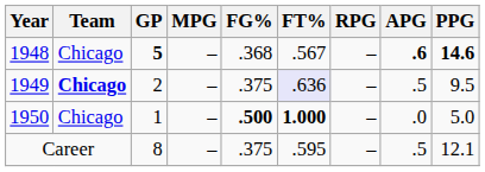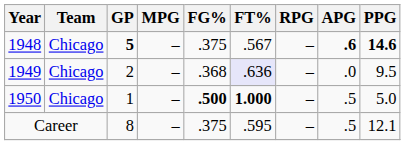1948 | FG%: .368 -> .375
1949 | Team: bold -> normal
1949 | FG%: .375 -> .368
1949 | APG: .5 -> .0
1950 | APG: .0 -> .5
